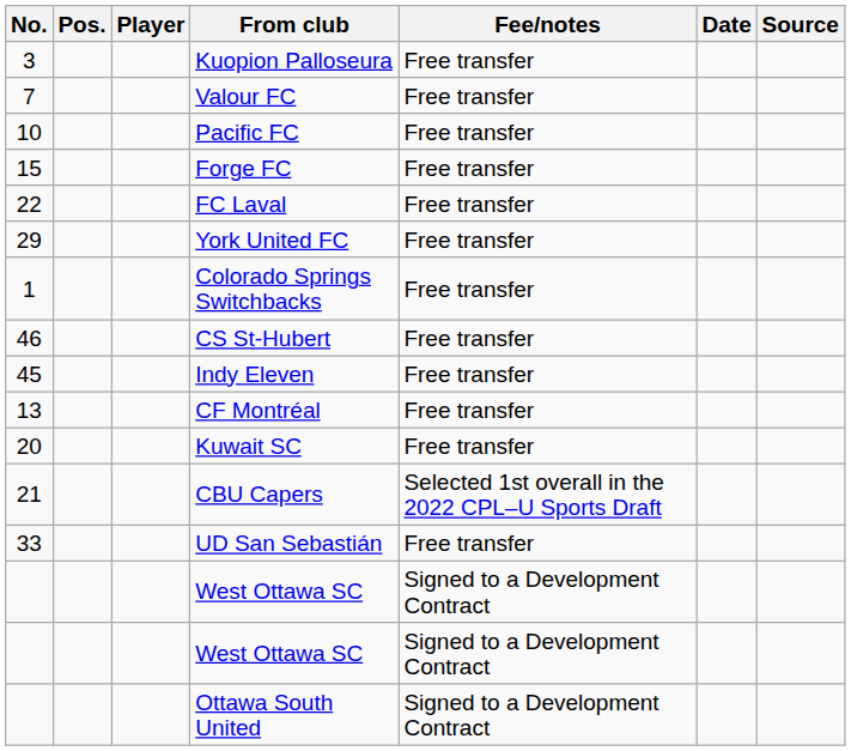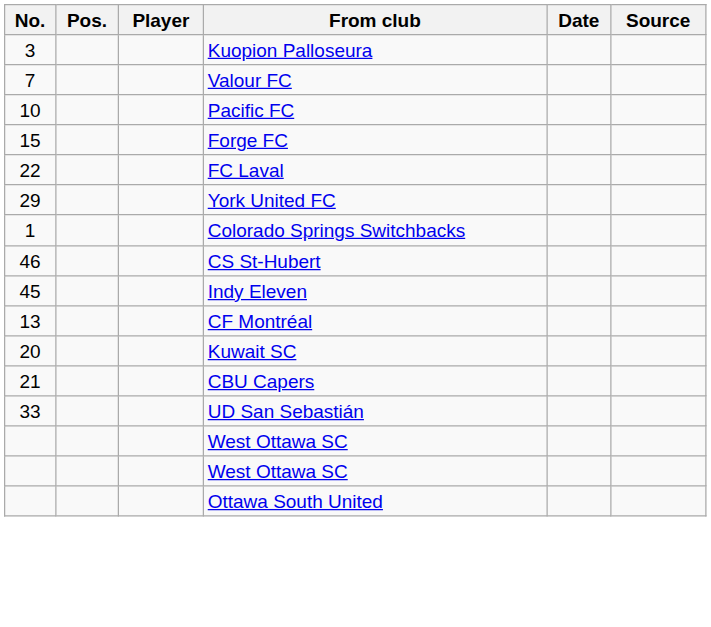- column: Fee/notes | Free transfer | Free transfer | Free transfer | Free transfer | Free transfer | Free transfer | Free transfer | Free transfer | Free transfer | Free transfer | Free transfer | Selected 1st overall in the 2022 CPL–U Sports Draft | Free transfer | Signed to a Development Contract | Signed to a Development Contract | Signed to a Development Contract
